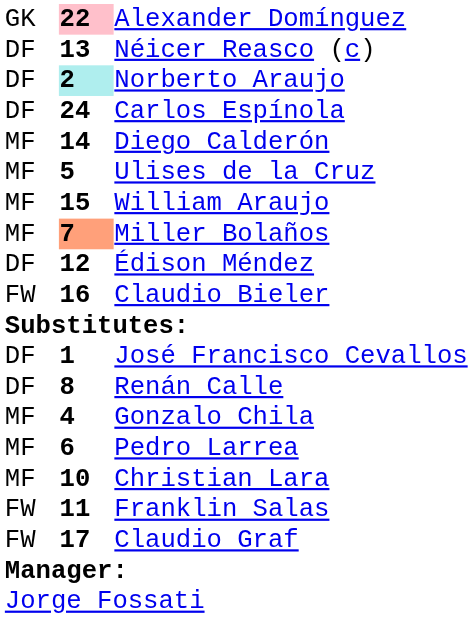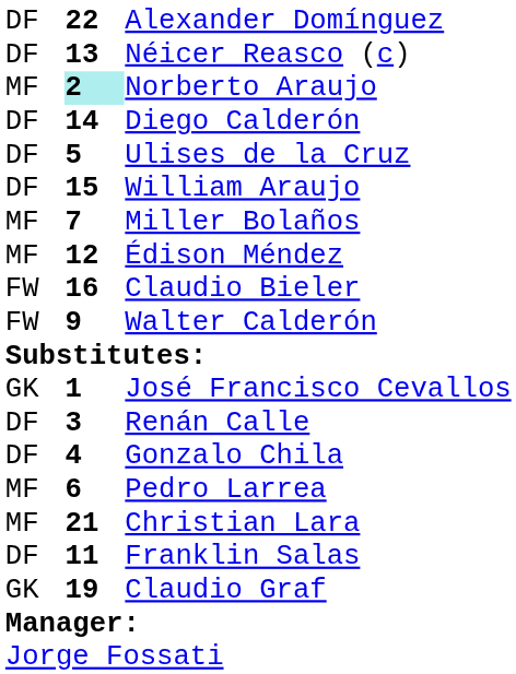Alexander Domínguez | column 1: GK -> DF
Alexander Domínguez | column 2: pink background -> no background
Norberto Araujo | column 1: DF -> MF
- row: DF | 24 | Carlos Espínola
Diego Calderón | column 1: MF -> DF
Ulises de la Cruz | column 1: MF -> DF
William Araujo | column 1: MF -> DF
Miller Bolaños | column 2: lightsalmon background -> no background
Édison Méndez | column 1: DF -> MF
+ row: FW | 9 | Walter Calderón
José Francisco Cevallos | column 1: DF -> GK
Renán Calle | column 2: 8 -> 3
Gonzalo Chila | column 1: MF -> DF
Christian Lara | column 2: 10 -> 21
Franklin Salas | column 1: FW -> DF
Claudio Graf | column 1: FW -> GK
Claudio Graf | column 2: 17 -> 19
